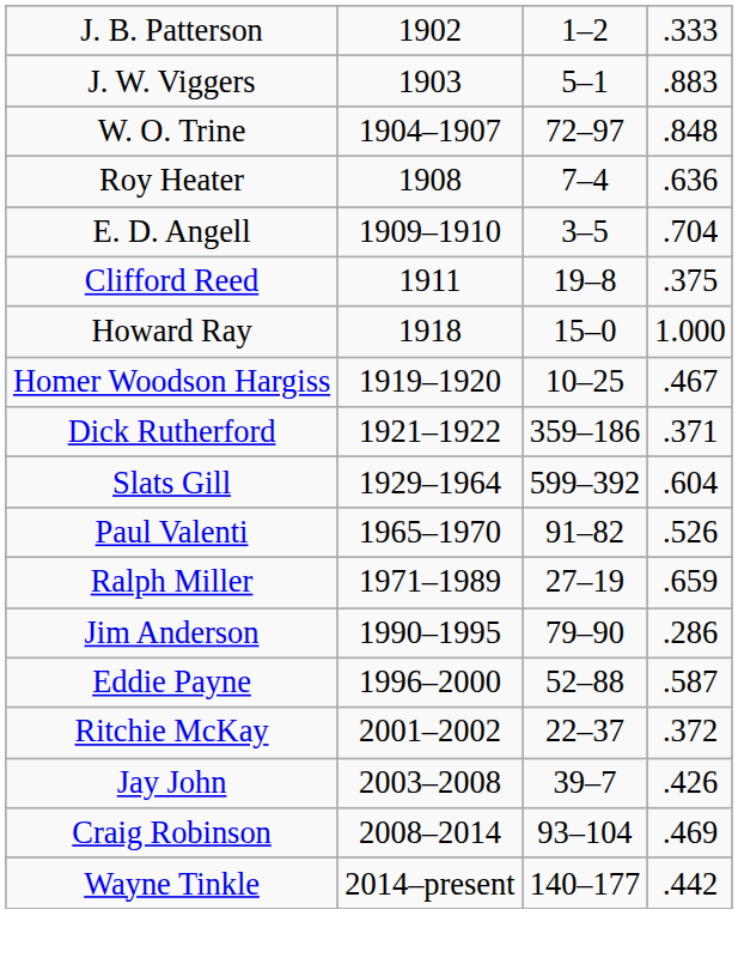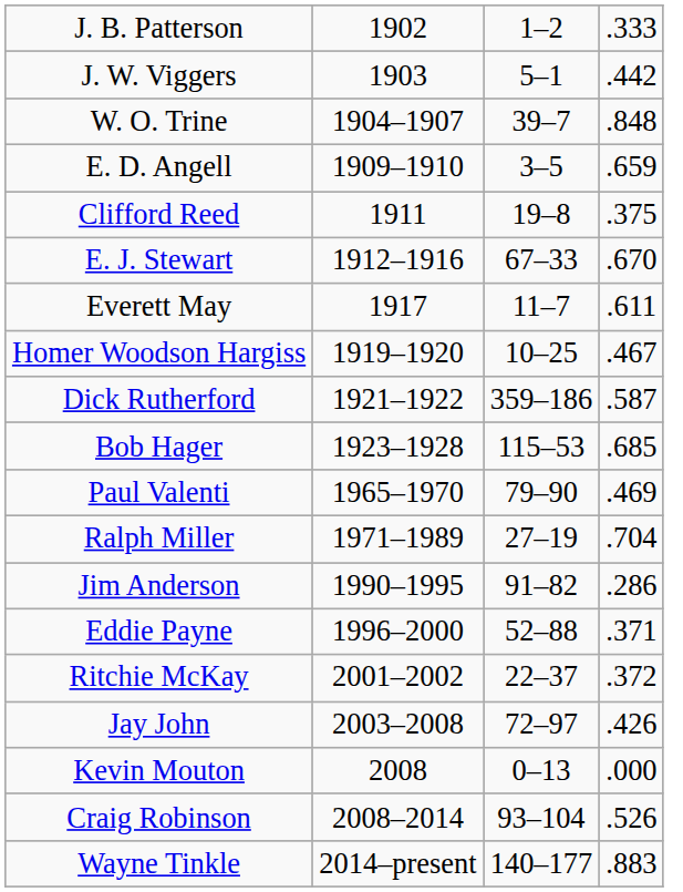J. W. Viggers | column 4: .883 -> .442
W. O. Trine | column 3: 72–97 -> 39–7
- row: Roy Heater | 1908 | 7–4 | .636
E. D. Angell | column 4: .704 -> .659
+ row: E. J. Stewart | 1912–1916 | 67–33 | .670
+ row: Everett May | 1917 | 11–7 | .611
- row: Howard Ray | 1918 | 15–0 | 1.000
Dick Rutherford | column 4: .371 -> .587
+ row: Bob Hager | 1923–1928 | 115–53 | .685
- row: Slats Gill | 1929–1964 | 599–392 | .604
Paul Valenti | column 3: 91–82 -> 79–90
Paul Valenti | column 4: .526 -> .469
Ralph Miller | column 4: .659 -> .704
Jim Anderson | column 3: 79–90 -> 91–82
Eddie Payne | column 4: .587 -> .371
Jay John | column 3: 39–7 -> 72–97
+ row: Kevin Mouton | 2008 | 0–13 | .000
Craig Robinson | column 4: .469 -> .526
Wayne Tinkle | column 4: .442 -> .883
